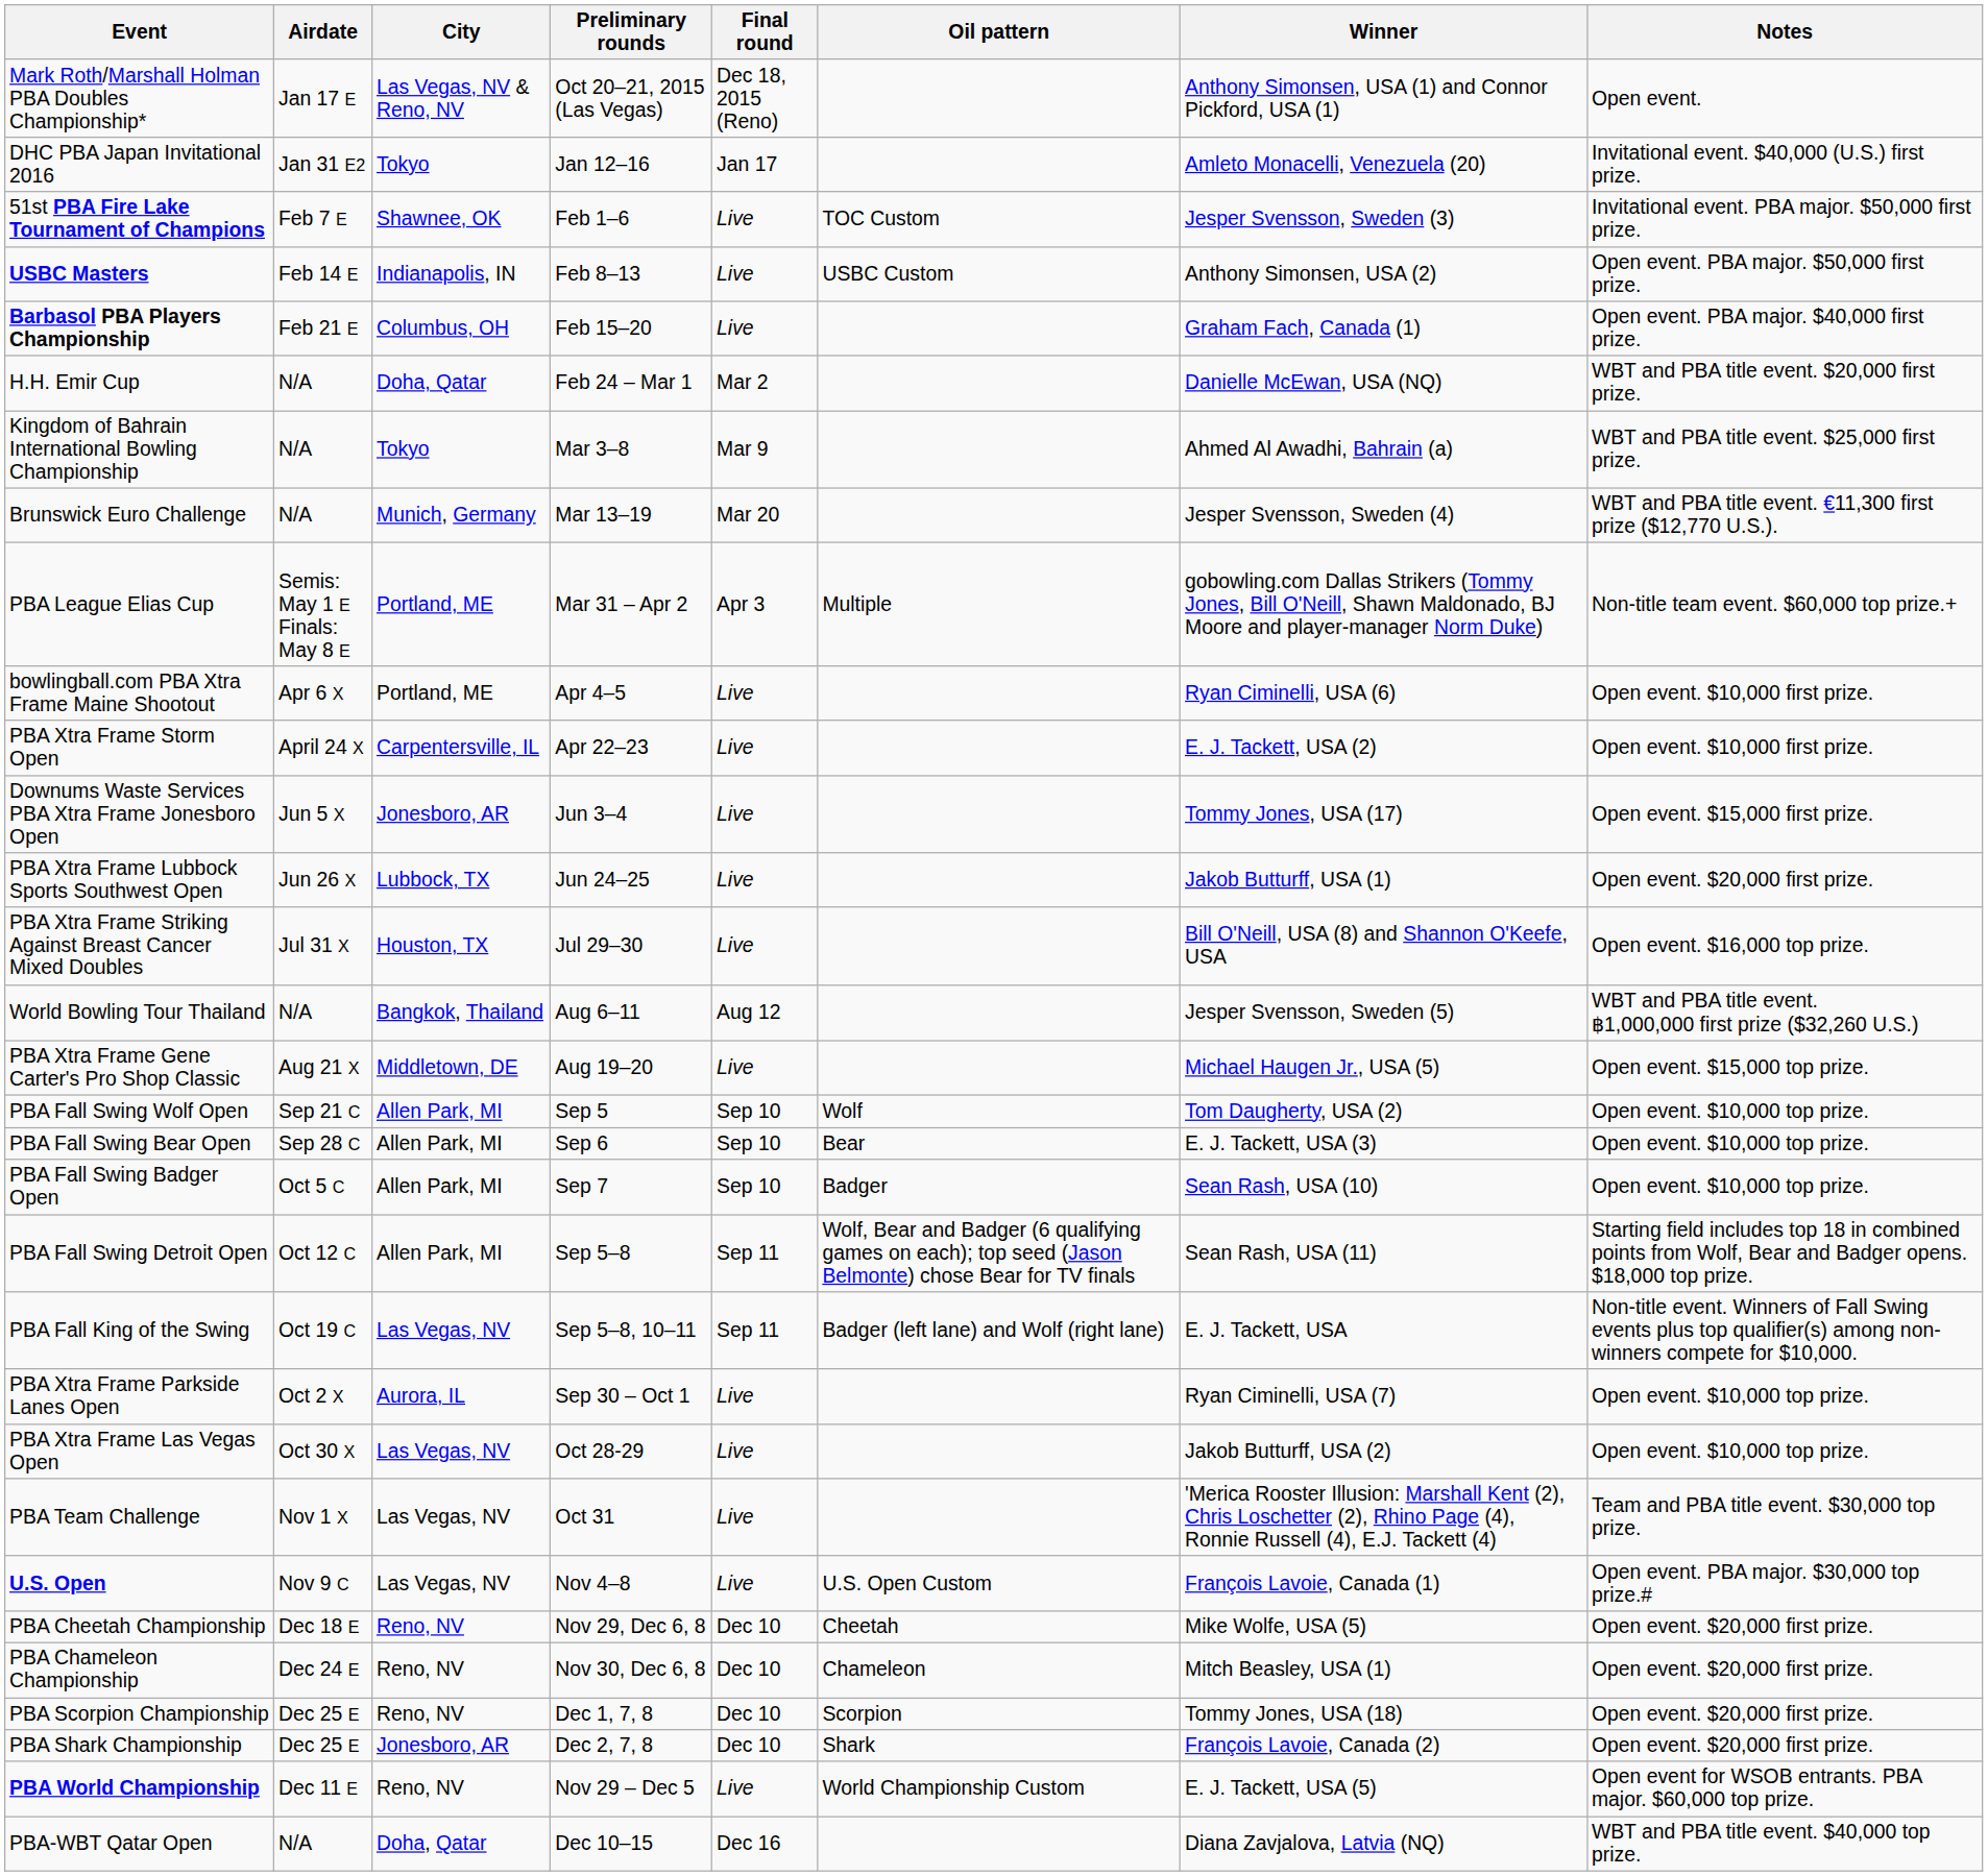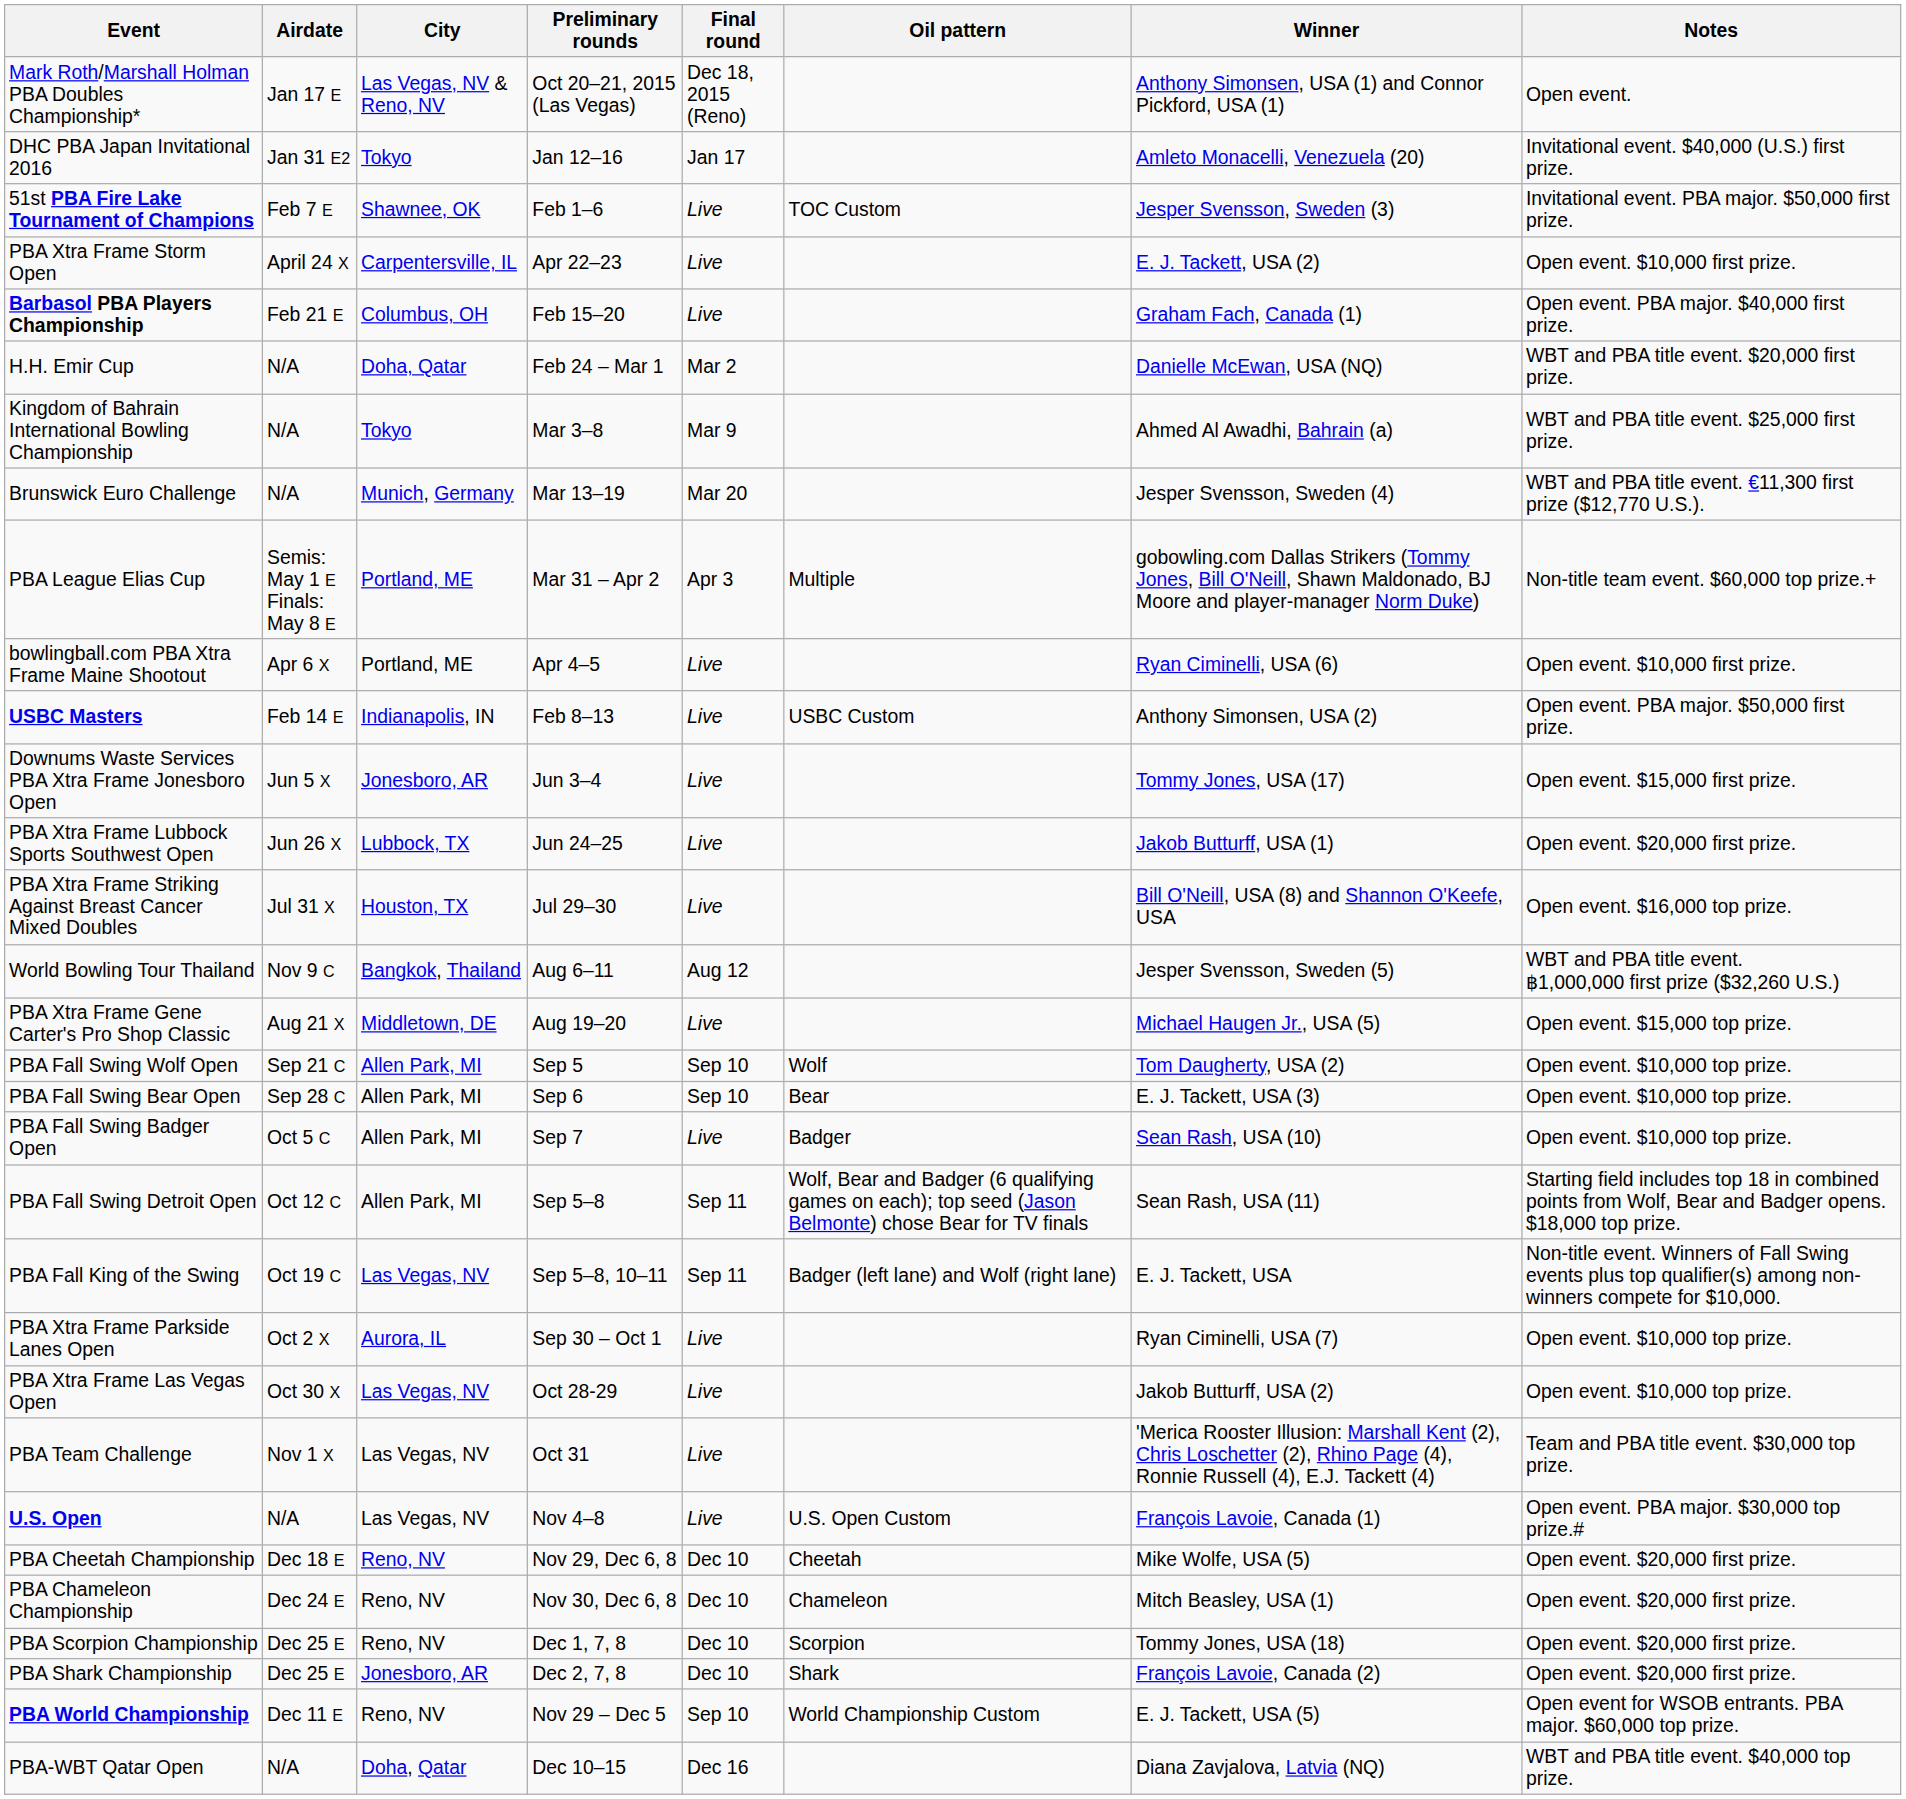rows swapped: USBC Masters <-> PBA Xtra Frame Storm Open
World Bowling Tour Thailand | Airdate: N/A -> Nov 9 C
PBA Fall Swing Badger Open | Final round: Sep 10 -> Live
U.S. Open | Airdate: Nov 9 C -> N/A
PBA World Championship | Final round: Live -> Sep 10
